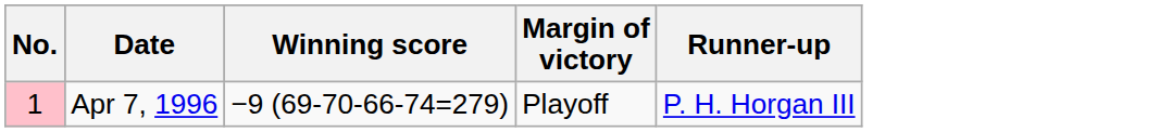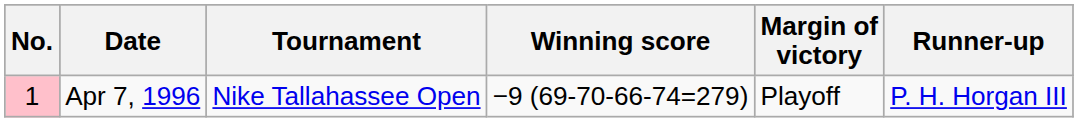+ column: Tournament | Nike Tallahassee Open
